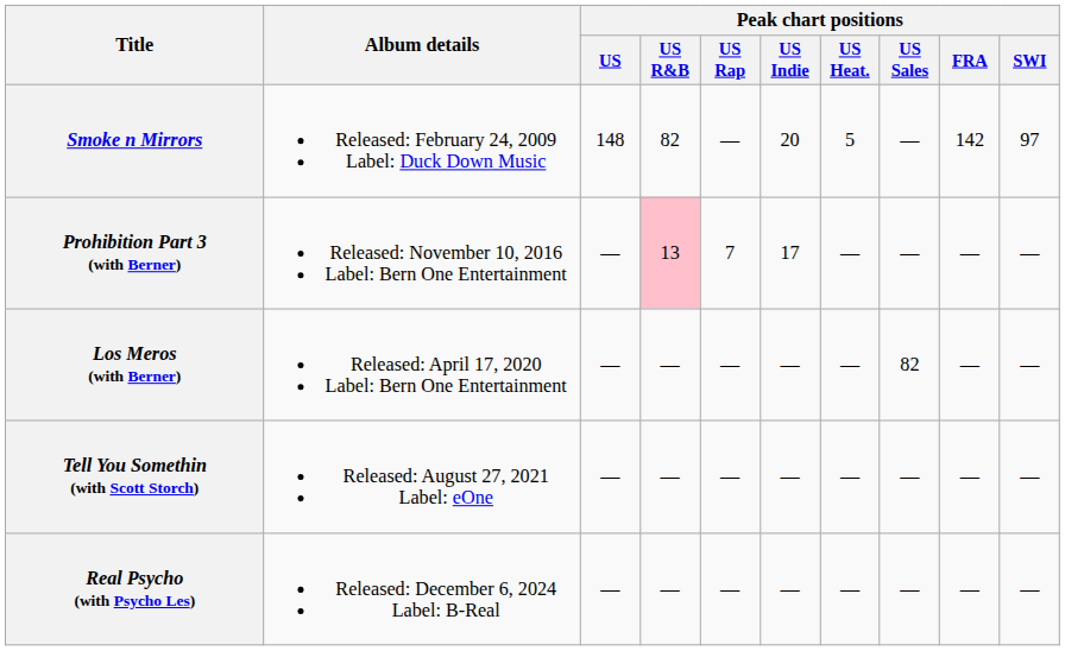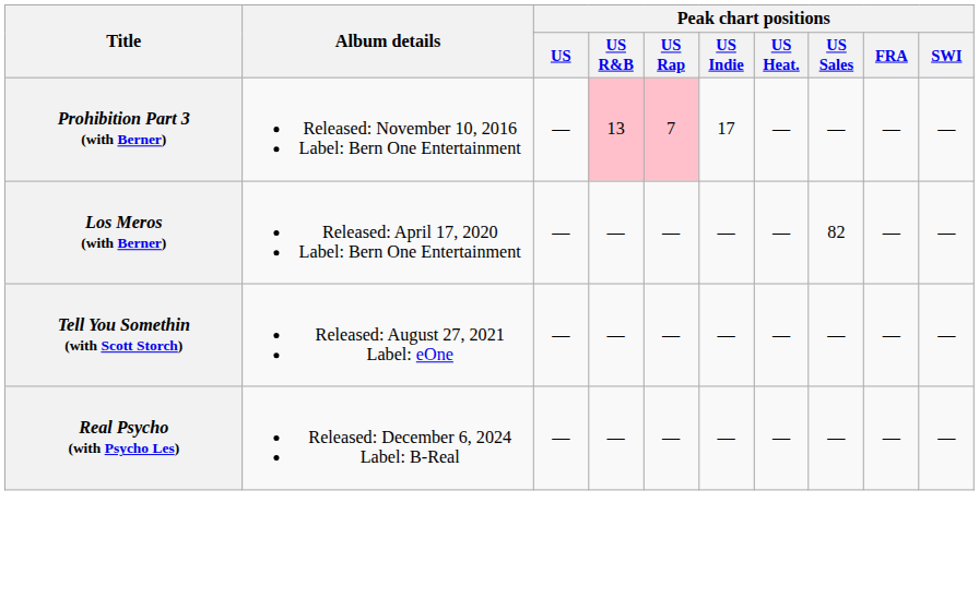- row: Smoke n Mirrors | Released: February 24, 2009 Label: Duck Down Music | 148 | 82 | — | 20 | 5 | — | 142 | 97
Prohibition Part 3 (with Berner) | Peak chart positions / US Rap: no background -> pink background
